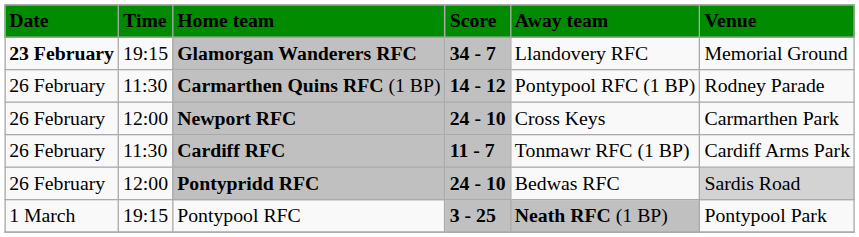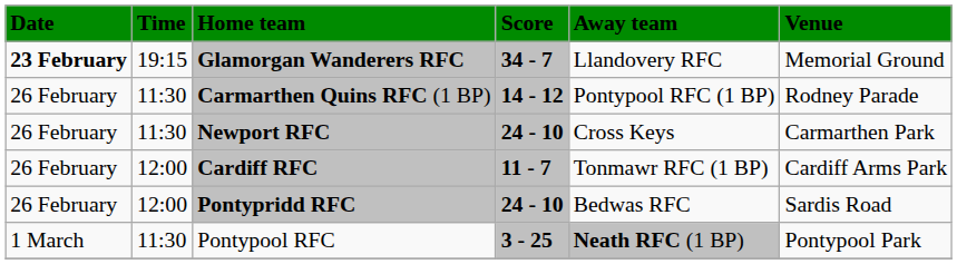Newport RFC | Time: 12:00 -> 11:30
Cardiff RFC | Time: 11:30 -> 12:00
Pontypridd RFC | Venue: lightgrey background -> no background
Pontypool RFC | Time: 19:15 -> 11:30
